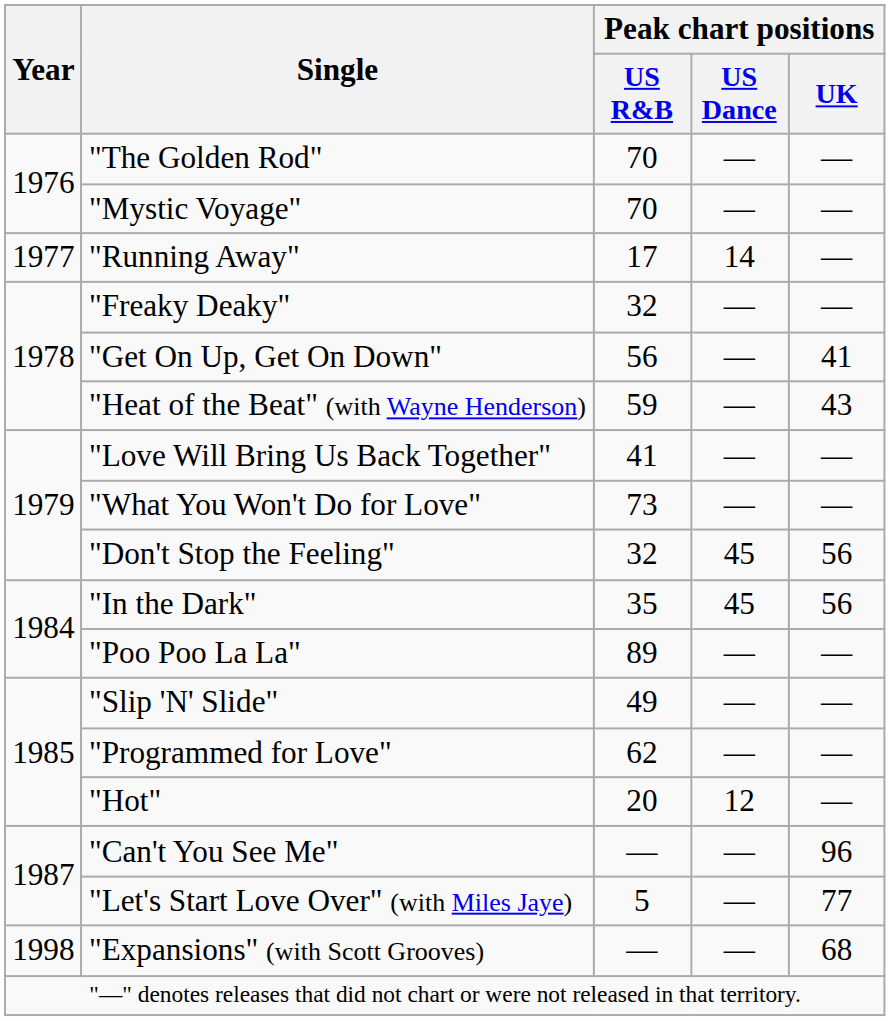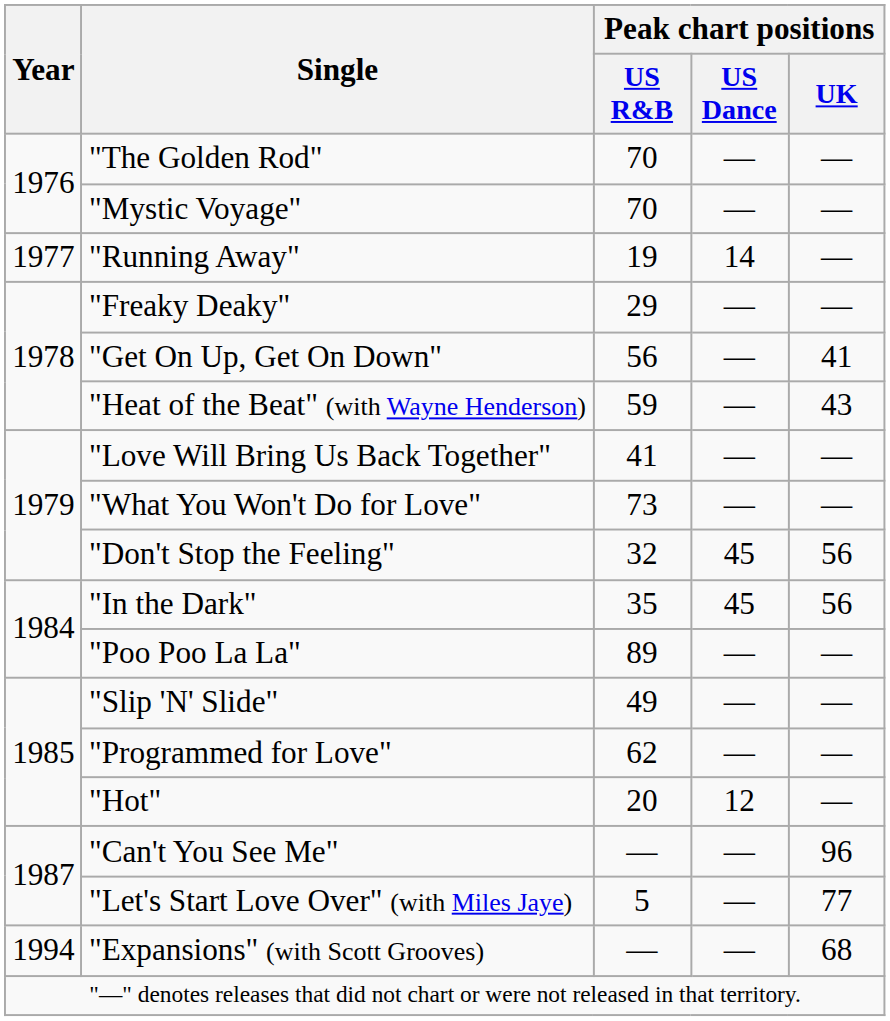"Running Away" | Peak chart positions / US R&B: 17 -> 19
"Freaky Deaky" | Peak chart positions / US R&B: 32 -> 29
"Expansions" (with Scott Grooves) | Year: 1998 -> 1994
